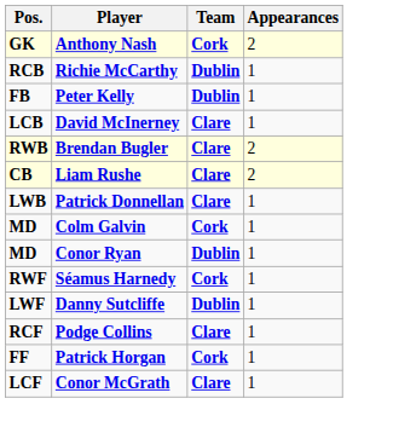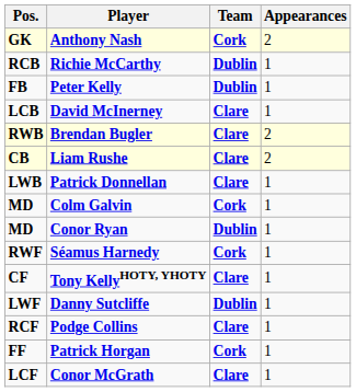+ row: CF | Tony KellyHOTY, YHOTY | Clare | 1
